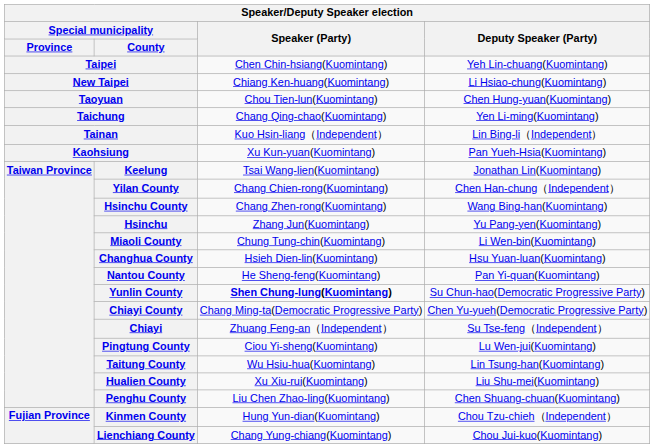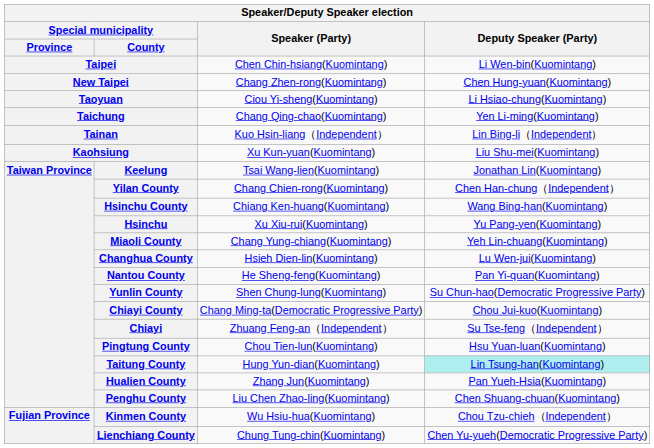Taipei | Deputy Speaker (Party): Yeh Lin-chuang(Kuomintang) -> Li Wen-bin(Kuomintang)
New Taipei | Speaker (Party): Chiang Ken-huang(Kuomintang) -> Chang Zhen-rong(Kuomintang)
New Taipei | Deputy Speaker (Party): Li Hsiao-chung(Kuomintang) -> Chen Hung-yuan(Kuomintang)
Taoyuan | Speaker (Party): Chou Tien-lun(Kuomintang) -> Ciou Yi-sheng(Kuomintang)
Taoyuan | Deputy Speaker (Party): Chen Hung-yuan(Kuomintang) -> Li Hsiao-chung(Kuomintang)
Kaohsiung | Deputy Speaker (Party): Pan Yueh-Hsia(Kuomintang) -> Liu Shu-mei(Kuomintang)
Hsinchu County | Speaker (Party): Chang Zhen-rong(Kuomintang) -> Chiang Ken-huang(Kuomintang)
Hsinchu | Speaker (Party): Zhang Jun(Kuomintang) -> Xu Xiu-rui(Kuomintang)
Miaoli County | Speaker (Party): Chung Tung-chin(Kuomintang) -> Chang Yung-chiang(Kuomintang)
Miaoli County | Deputy Speaker (Party): Li Wen-bin(Kuomintang) -> Yeh Lin-chuang(Kuomintang)
Changhua County | Deputy Speaker (Party): Hsu Yuan-luan(Kuomintang) -> Lu Wen-jui(Kuomintang)
Yunlin County | Speaker (Party): bold -> normal
Chiayi County | Deputy Speaker (Party): Chen Yu-yueh(Democratic Progressive Party) -> Chou Jui-kuo(Kuomintang)
Pingtung County | Speaker (Party): Ciou Yi-sheng(Kuomintang) -> Chou Tien-lun(Kuomintang)
Pingtung County | Deputy Speaker (Party): Lu Wen-jui(Kuomintang) -> Hsu Yuan-luan(Kuomintang)
Taitung County | Speaker (Party): Wu Hsiu-hua(Kuomintang) -> Hung Yun-dian(Kuomintang)
Taitung County | Deputy Speaker (Party): no background -> paleturquoise background
Hualien County | Speaker (Party): Xu Xiu-rui(Kuomintang) -> Zhang Jun(Kuomintang)
Hualien County | Deputy Speaker (Party): Liu Shu-mei(Kuomintang) -> Pan Yueh-Hsia(Kuomintang)
Kinmen County | Speaker (Party): Hung Yun-dian(Kuomintang) -> Wu Hsiu-hua(Kuomintang)
Lienchiang County | Speaker (Party): Chang Yung-chiang(Kuomintang) -> Chung Tung-chin(Kuomintang)
Lienchiang County | Deputy Speaker (Party): Chou Jui-kuo(Kuomintang) -> Chen Yu-yueh(Democratic Progressive Party)
